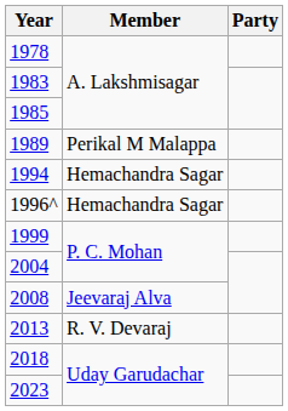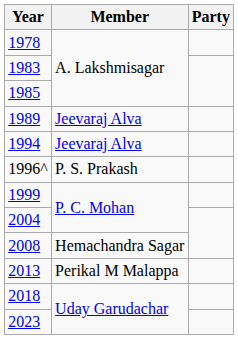1989 | Member: Perikal M Malappa -> Jeevaraj Alva
1994 | Member: Hemachandra Sagar -> Jeevaraj Alva
1996^ | Member: Hemachandra Sagar -> P. S. Prakash
2008 | Member: Jeevaraj Alva -> Hemachandra Sagar
2013 | Member: R. V. Devaraj -> Perikal M Malappa
